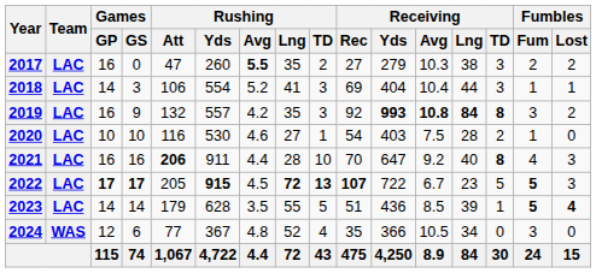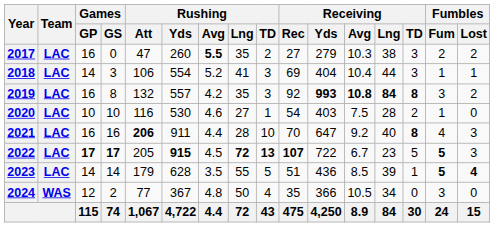2019 | Games / GS: 9 -> 8
2024 | Games / GS: 6 -> 2
2024 | Rushing / Lng: 52 -> 50
